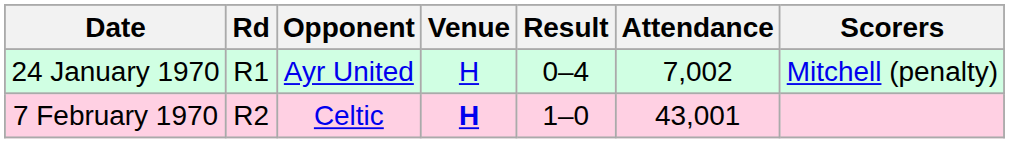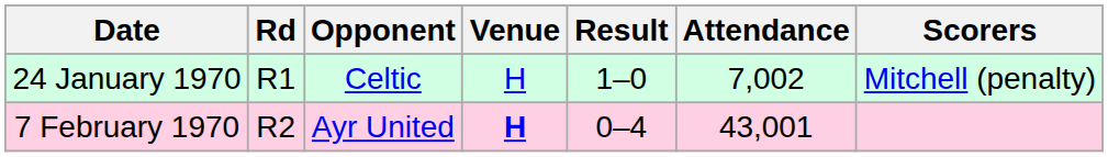24 January 1970 | Opponent: Ayr United -> Celtic
24 January 1970 | Result: 0–4 -> 1–0
7 February 1970 | Opponent: Celtic -> Ayr United
7 February 1970 | Result: 1–0 -> 0–4
